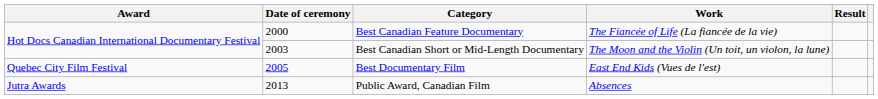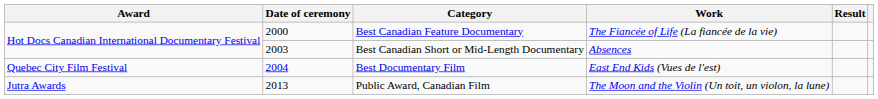Best Canadian Short or Mid-Length Documentary | Work: The Moon and the Violin (Un toit, un violon, la lune) -> Absences
Best Documentary Film | Date of ceremony: 2005 -> 2004
Public Award, Canadian Film | Work: Absences -> The Moon and the Violin (Un toit, un violon, la lune)
